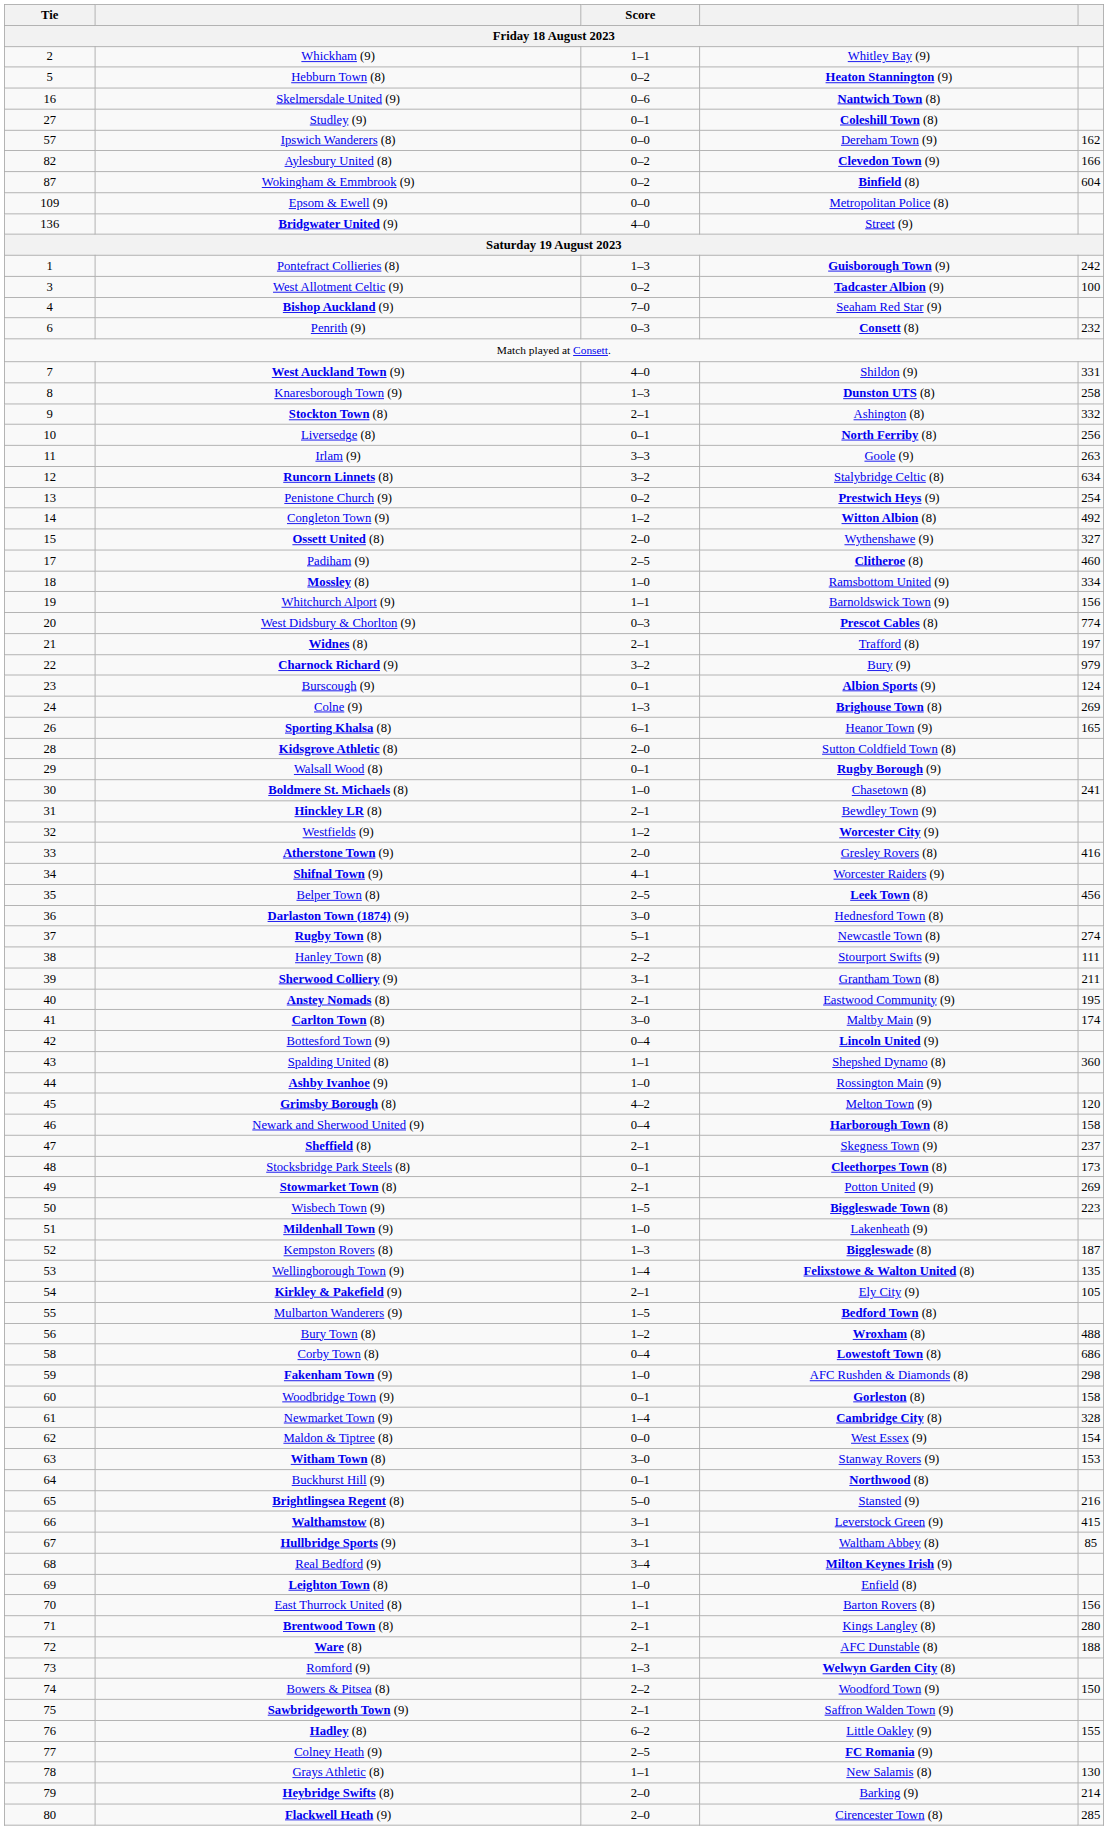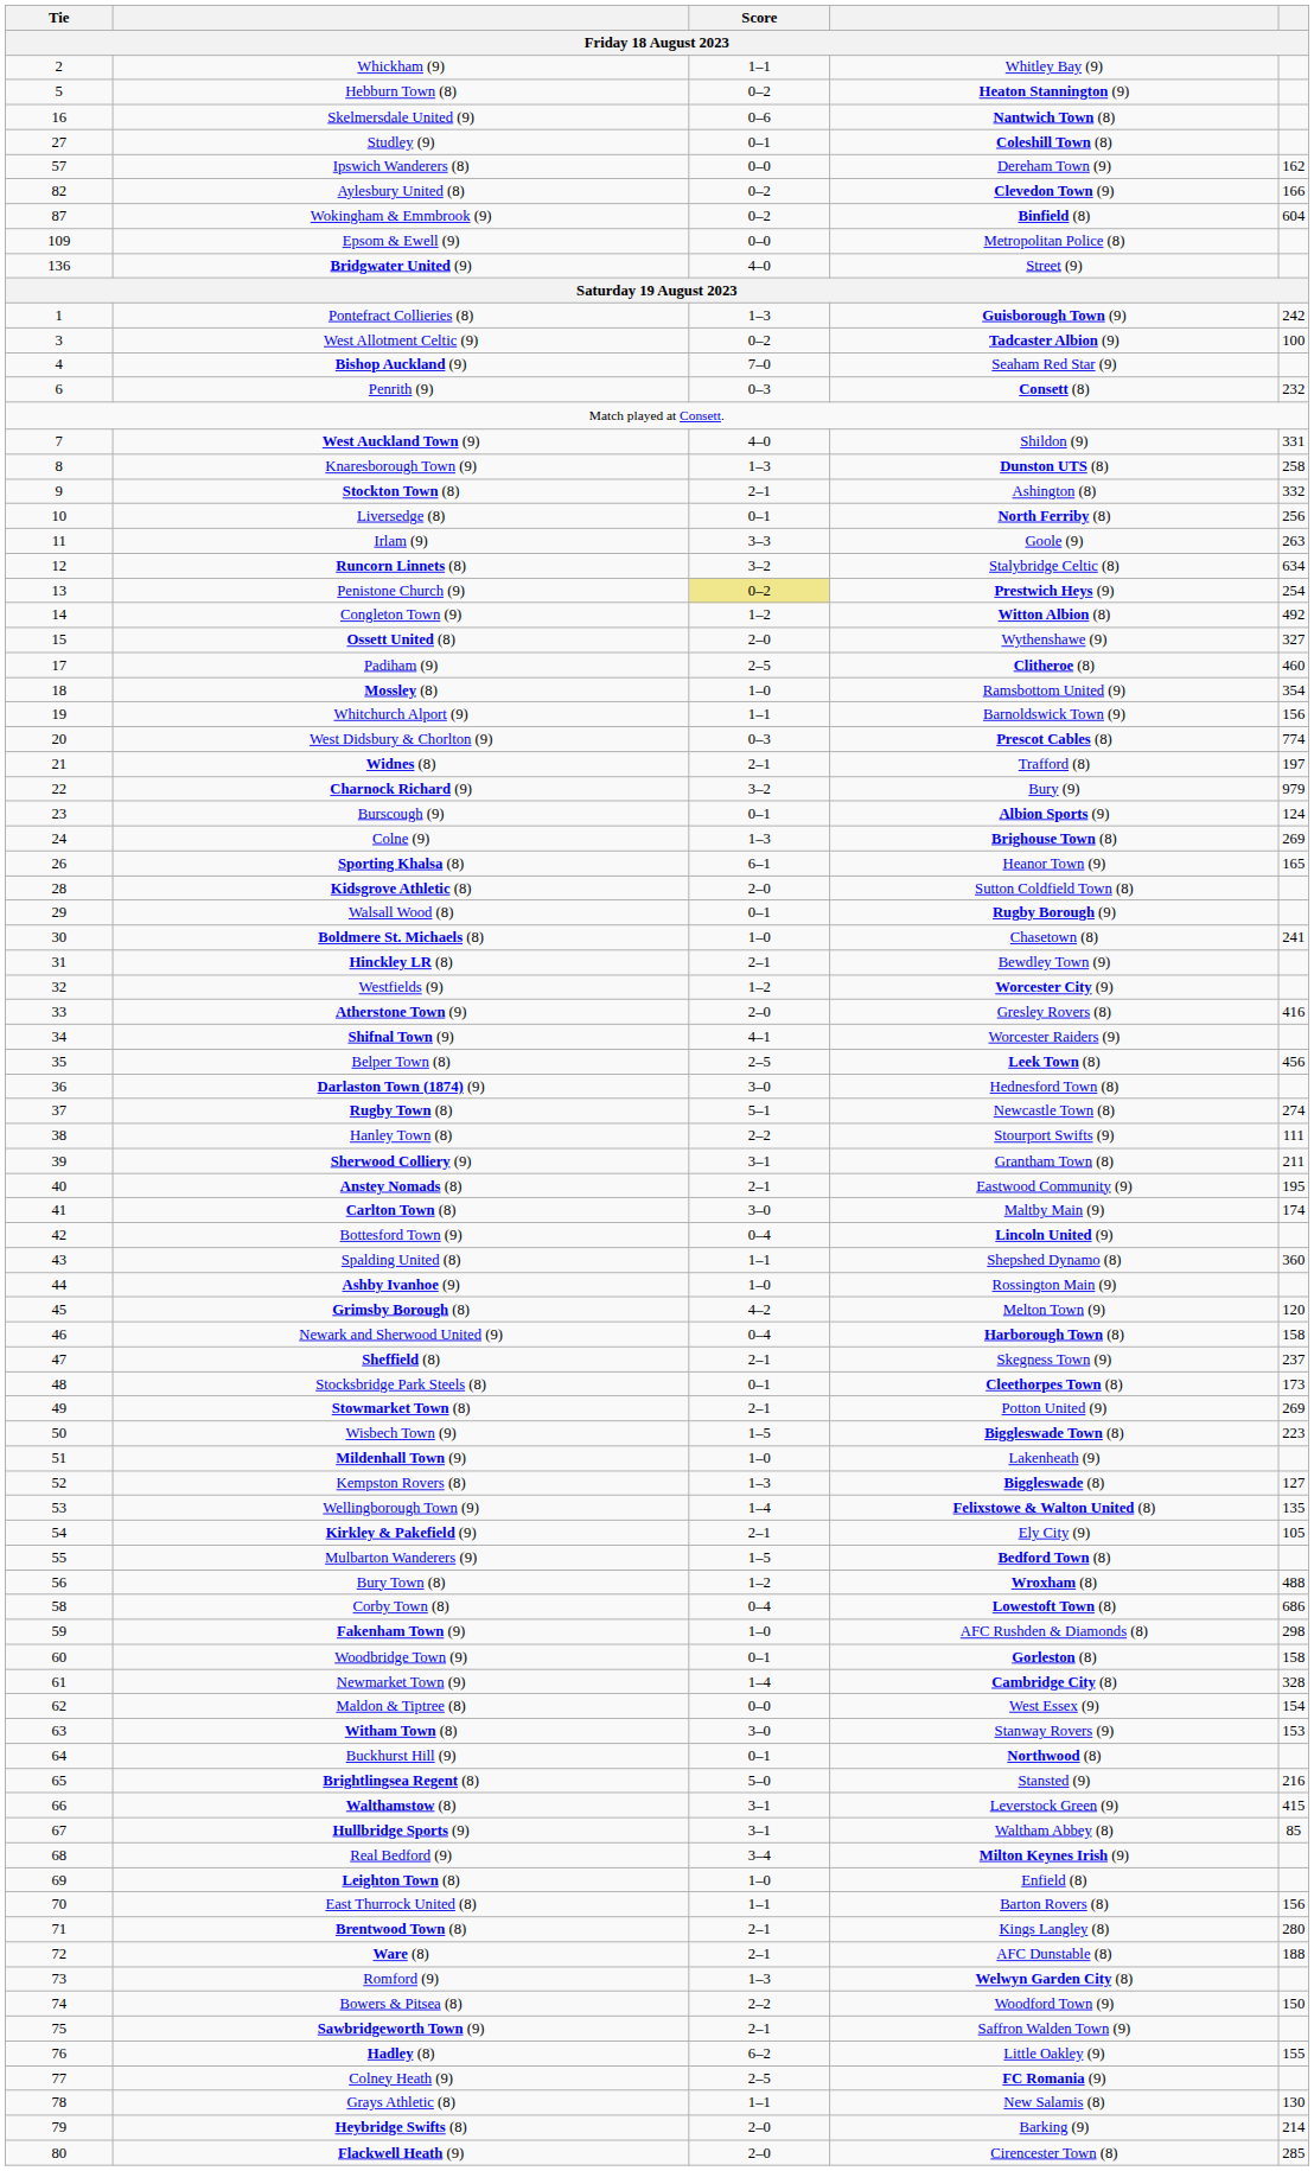Penistone Church (9) | Score: no background -> khaki background
Mossley (8) | column 5: 334 -> 354
Kempston Rovers (8) | column 5: 187 -> 127
